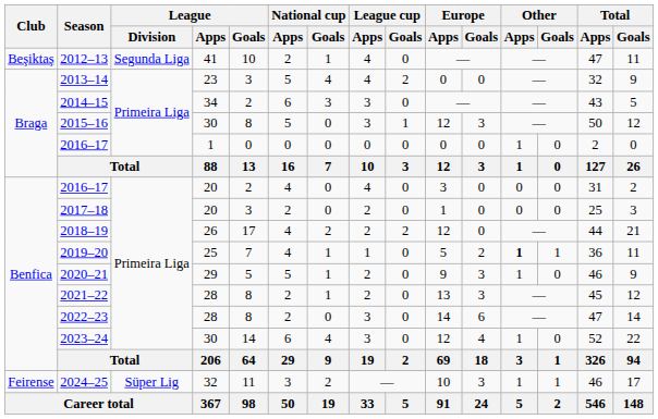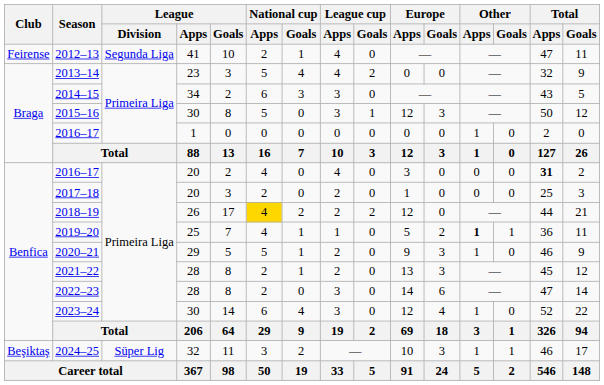2012–13 | Club: Beşiktaş -> Feirense
2016–17 / 20 | Total / Apps: normal -> bold
2018–19 | National cup / Apps: no background -> gold background
2024–25 | Club: Feirense -> Beşiktaş
